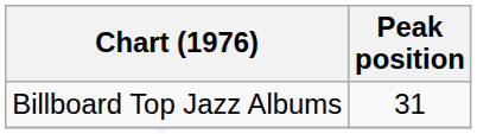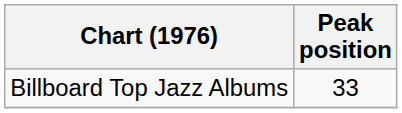Billboard Top Jazz Albums | Peak position: 31 -> 33
